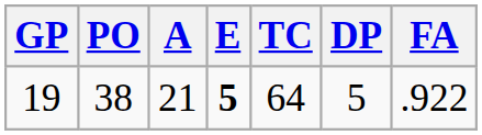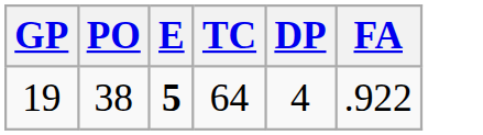- column: A | 21
19 | DP: 5 -> 4
